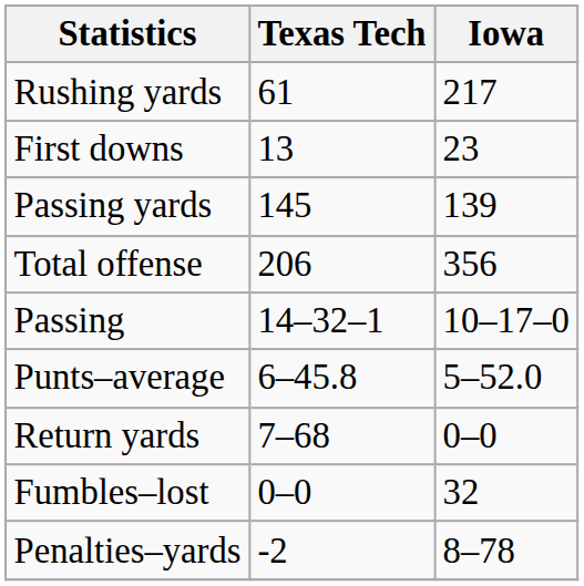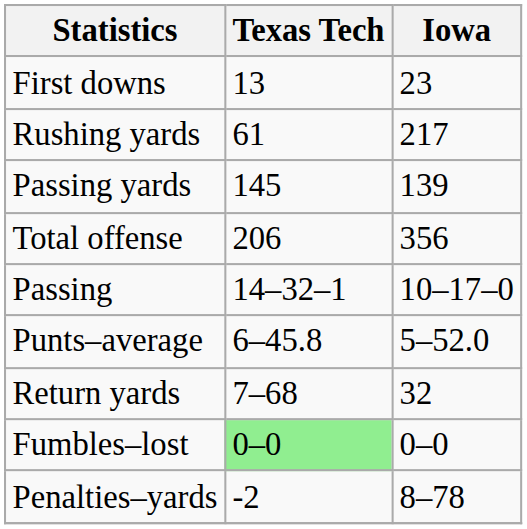rows swapped: First downs <-> Rushing yards
Return yards | Iowa: 0–0 -> 32
Fumbles–lost | Texas Tech: no background -> lightgreen background
Fumbles–lost | Iowa: 32 -> 0–0
